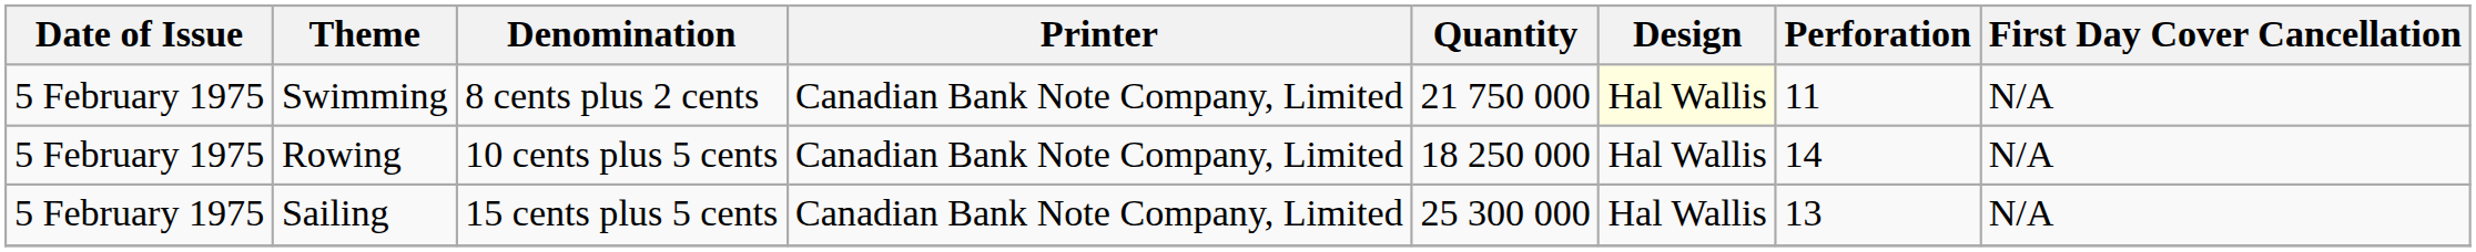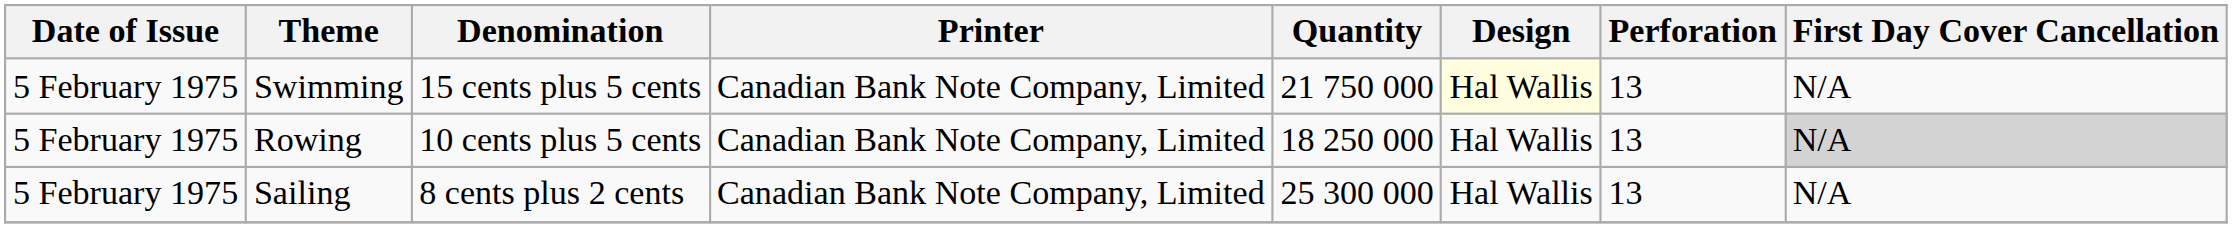Swimming | Denomination: 8 cents plus 2 cents -> 15 cents plus 5 cents
Swimming | Perforation: 11 -> 13
Rowing | Perforation: 14 -> 13
Rowing | First Day Cover Cancellation: no background -> lightgrey background
Sailing | Denomination: 15 cents plus 5 cents -> 8 cents plus 2 cents
